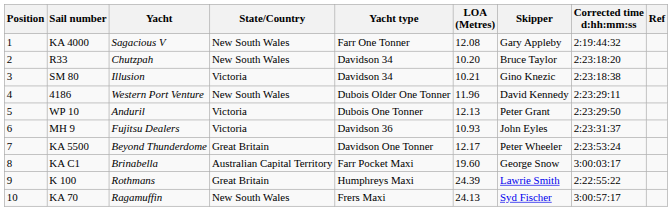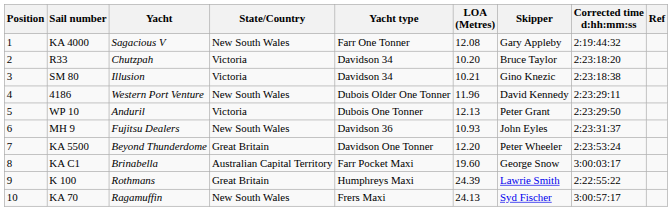R33 | State/Country: New South Wales -> Victoria
MH 9 | State/Country: Victoria -> New South Wales
KA 5500 | LOA (Metres): 12.17 -> 12.20
